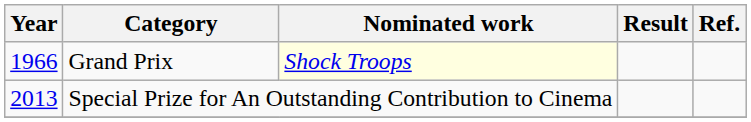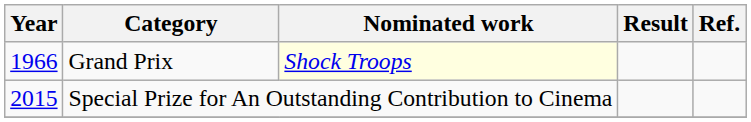Special Prize for An Outstanding Contribution to Cinema | Year: 2013 -> 2015
